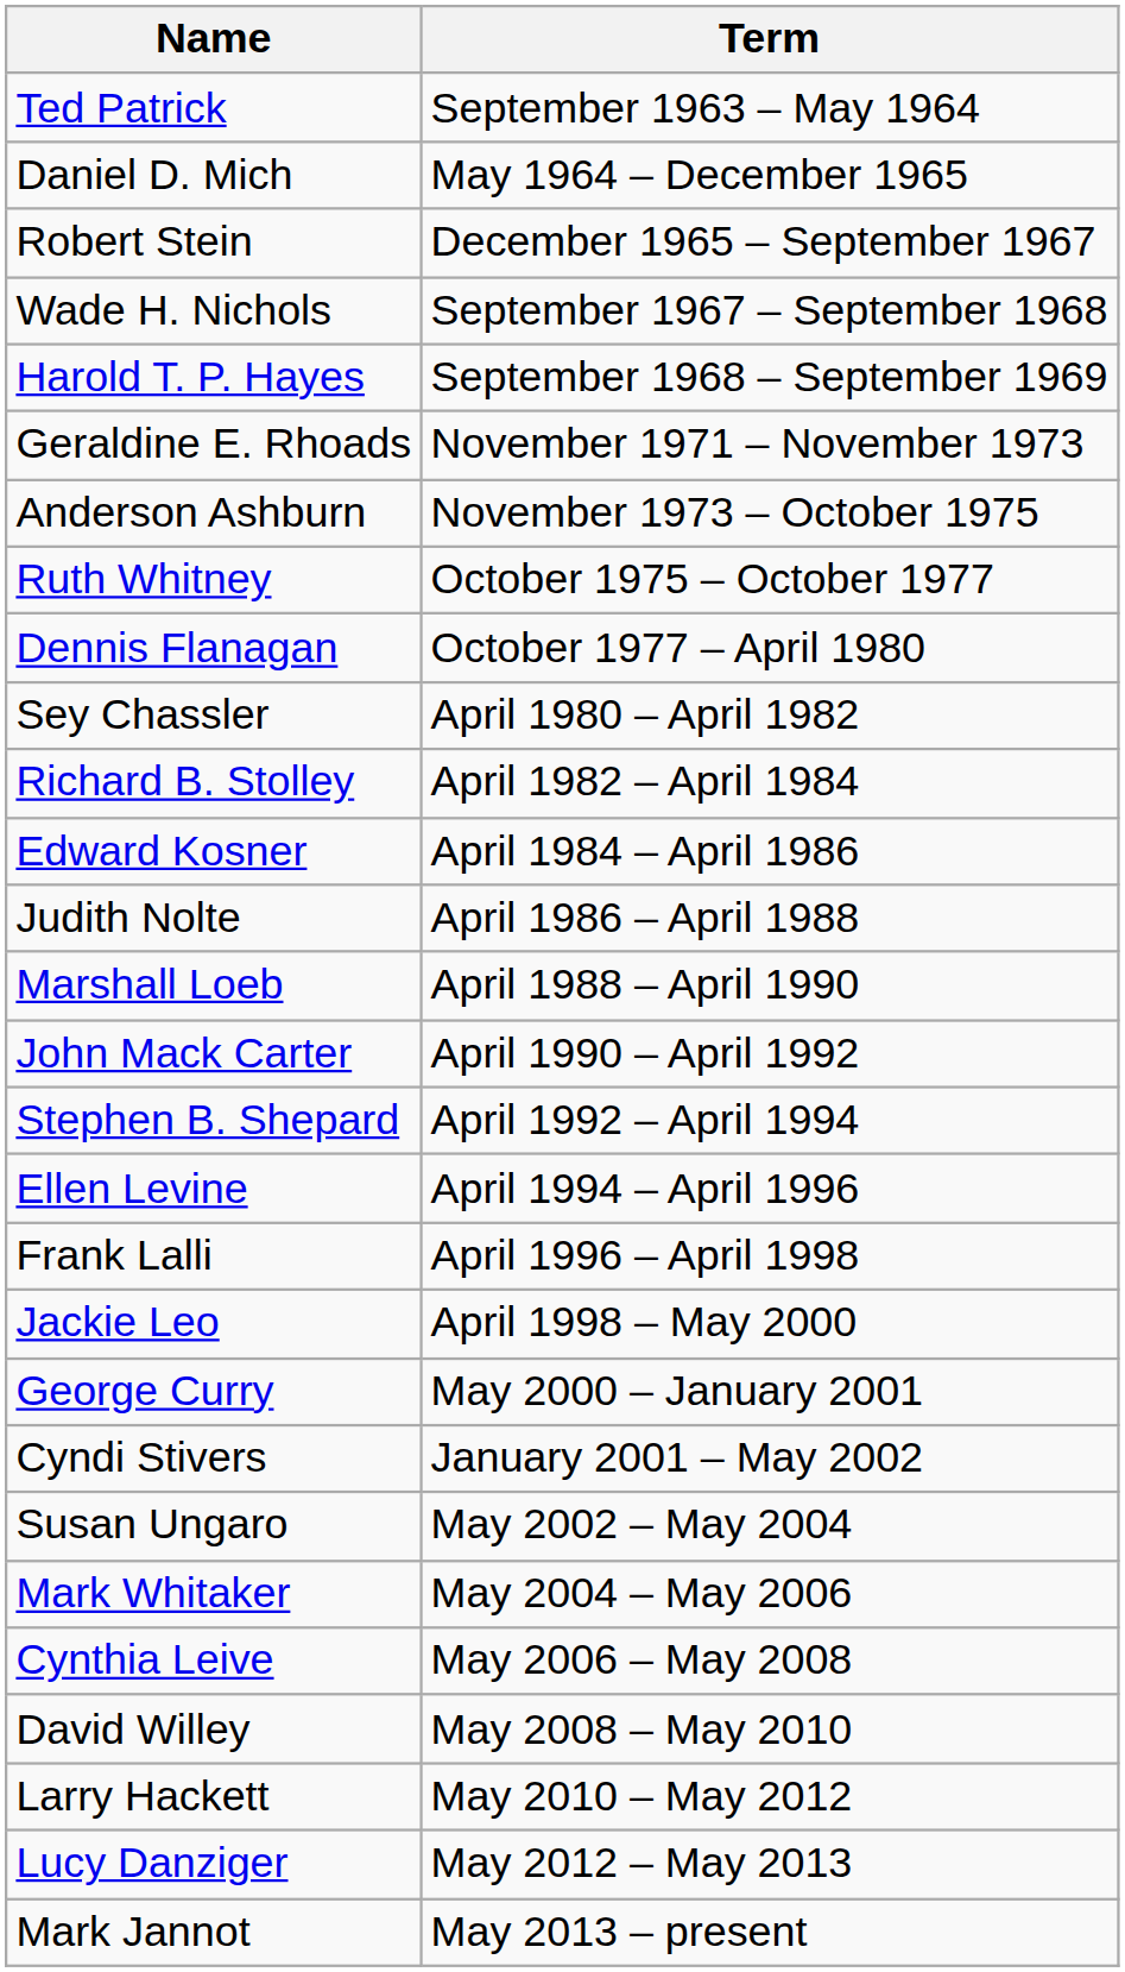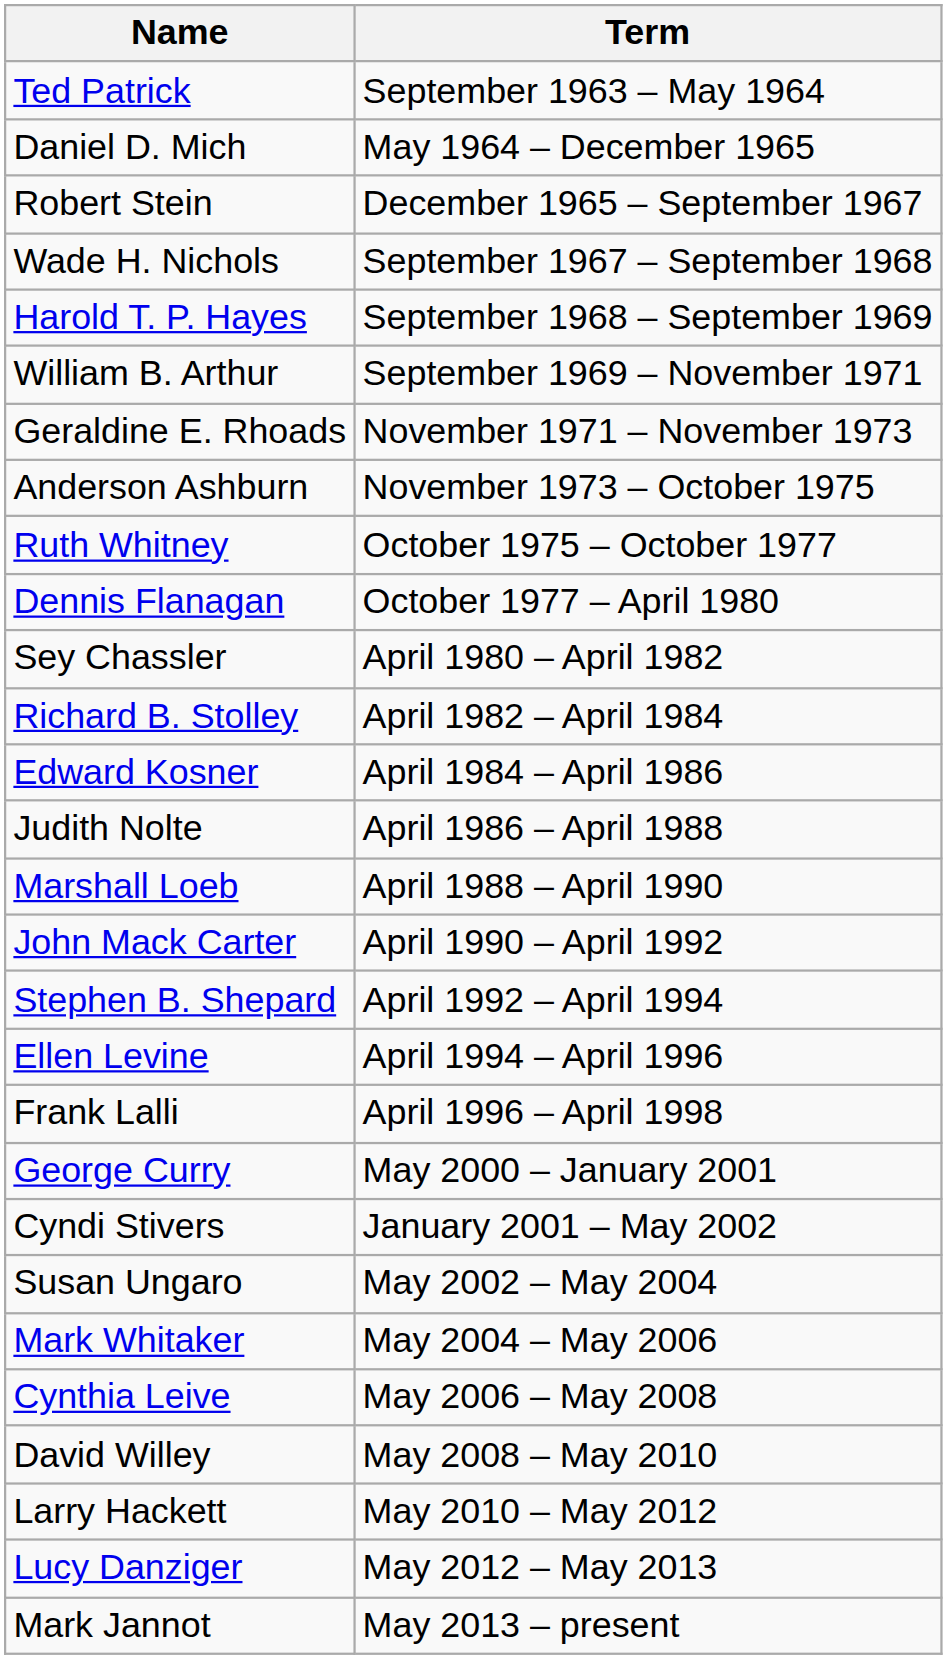+ row: William B. Arthur | September 1969 – November 1971
- row: Jackie Leo | April 1998 – May 2000
